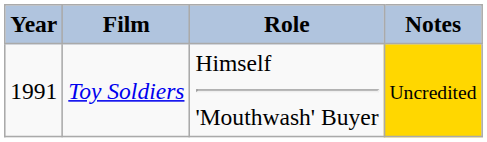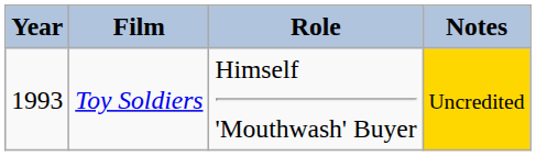Toy Soldiers | Year: 1991 -> 1993
